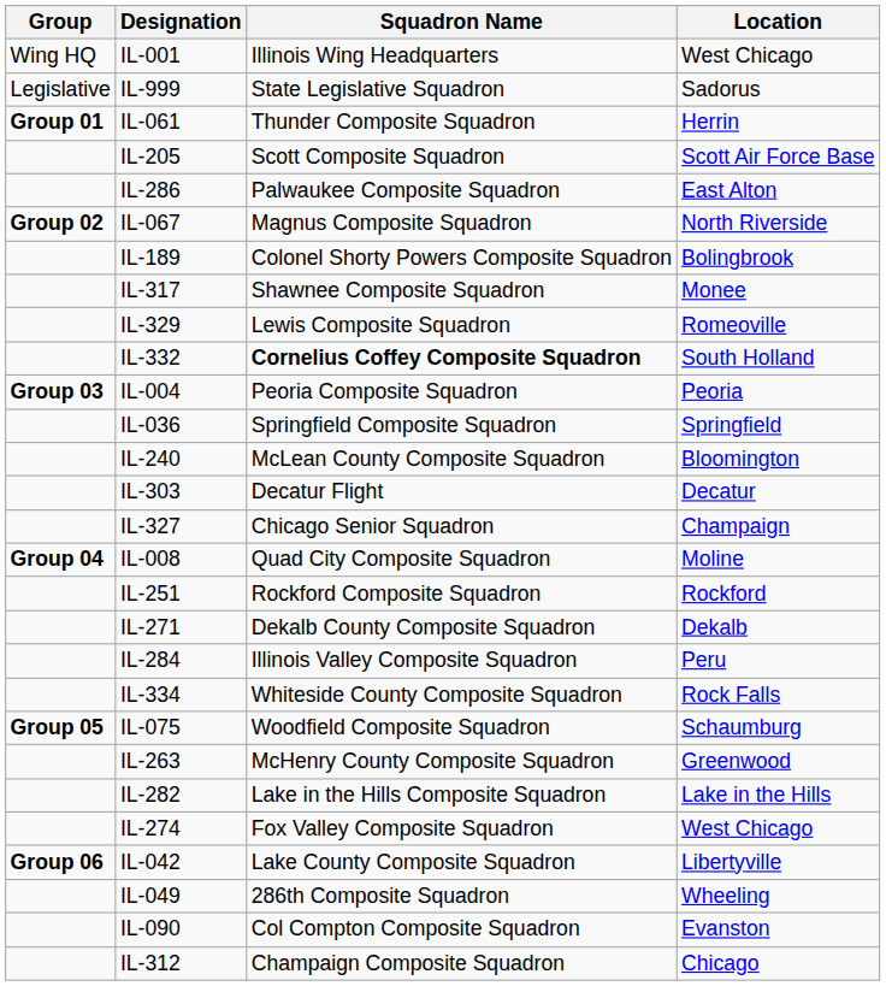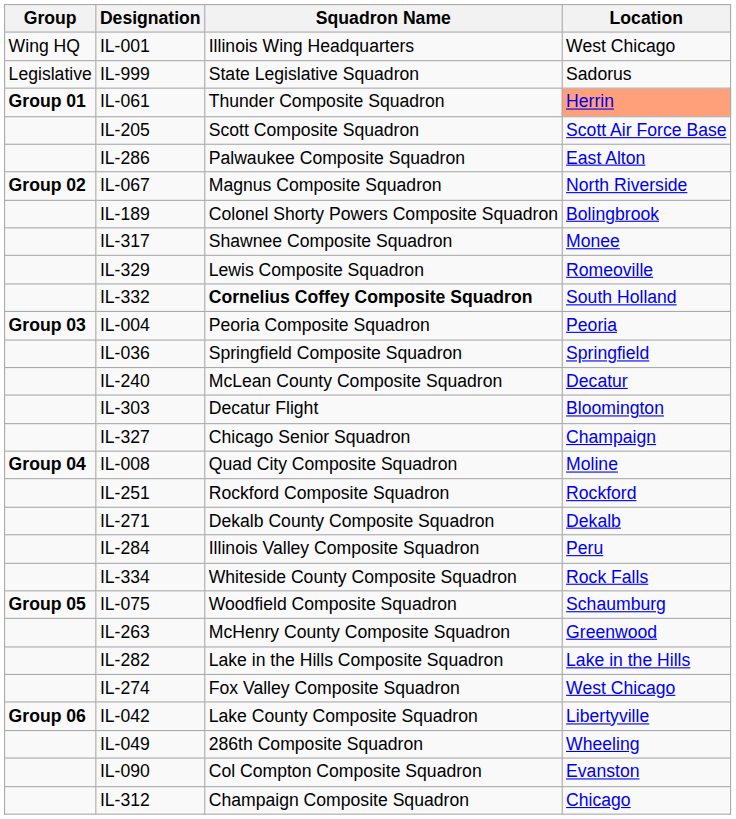IL-061 | Location: no background -> lightsalmon background
IL-240 | Location: Bloomington -> Decatur
IL-303 | Location: Decatur -> Bloomington
